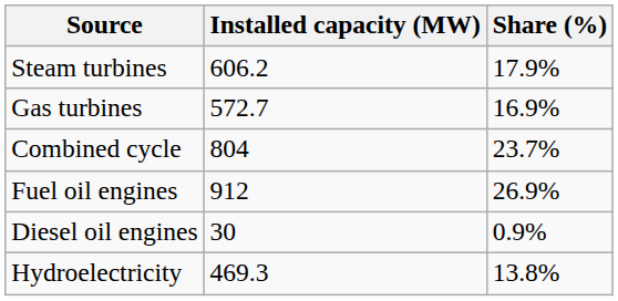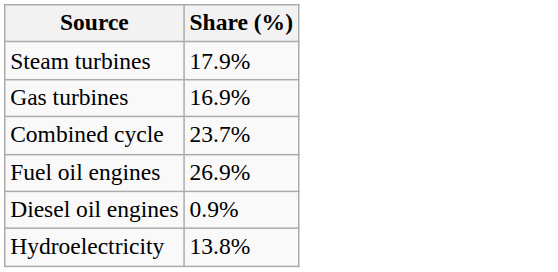- column: Installed capacity (MW) | 606.2 | 572.7 | 804 | 912 | 30 | 469.3
